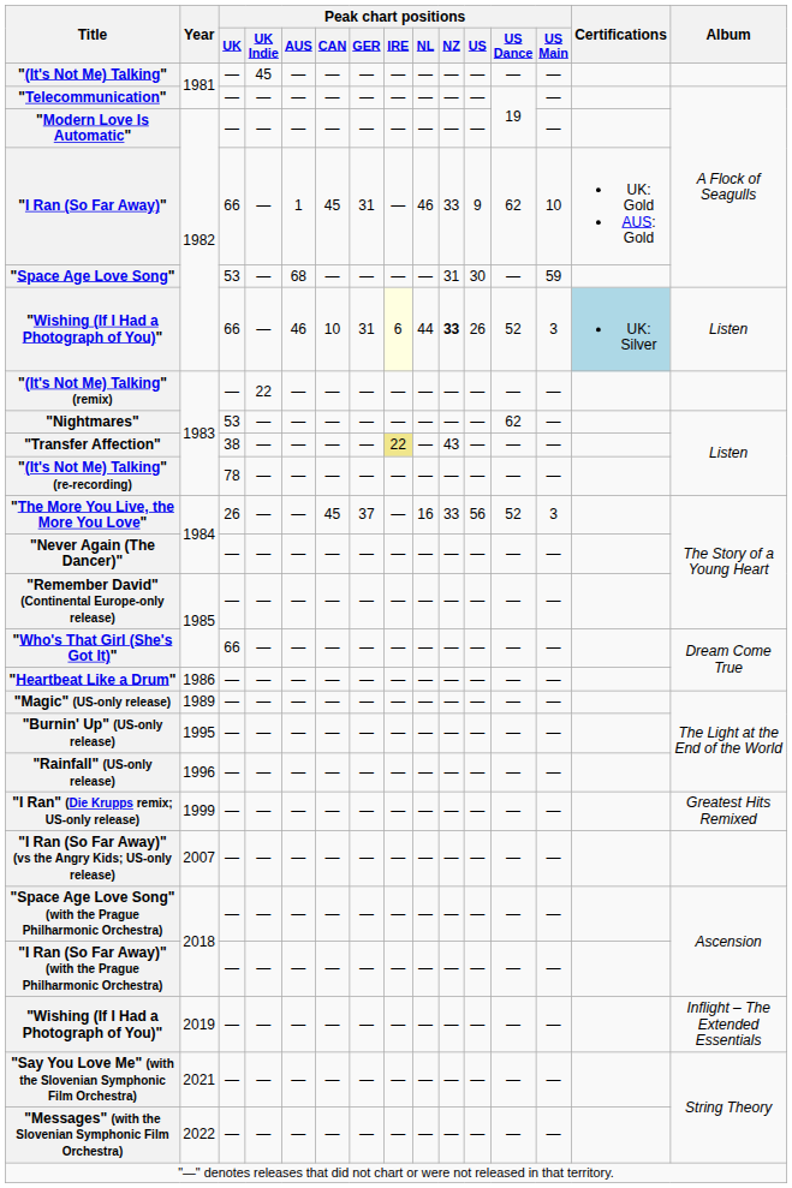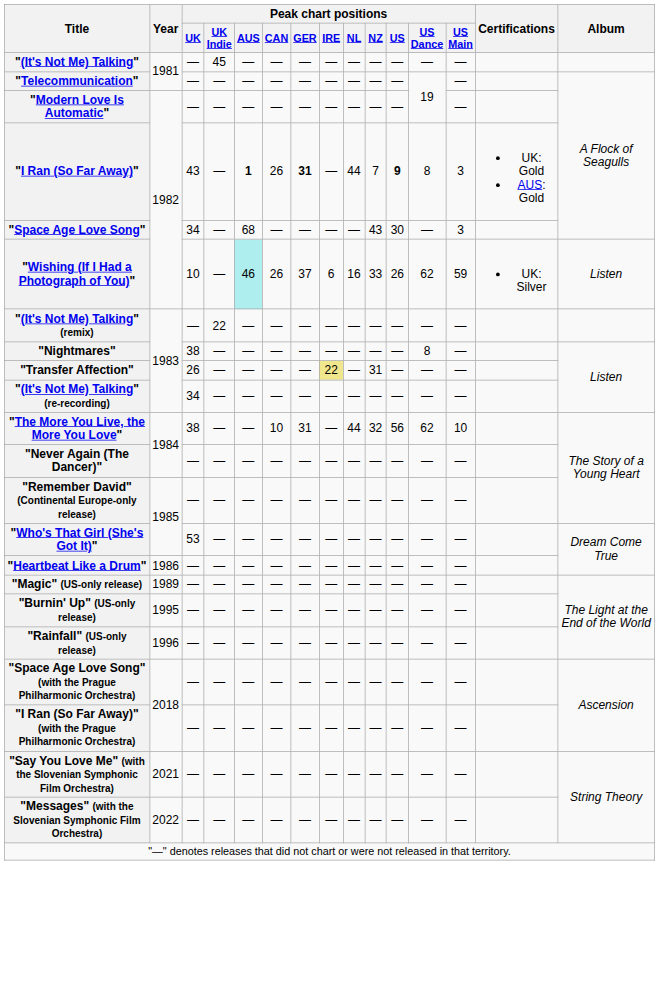"I Ran (So Far Away)" | Peak chart positions / UK: 66 -> 43
"I Ran (So Far Away)" | Peak chart positions / AUS: normal -> bold
"I Ran (So Far Away)" | Peak chart positions / CAN: 45 -> 26
"I Ran (So Far Away)" | Peak chart positions / GER: normal -> bold
"I Ran (So Far Away)" | Peak chart positions / NL: 46 -> 44
"I Ran (So Far Away)" | Peak chart positions / NZ: 33 -> 7
"I Ran (So Far Away)" | Peak chart positions / US: normal -> bold
"I Ran (So Far Away)" | Peak chart positions / US Dance: 62 -> 8
"I Ran (So Far Away)" | Peak chart positions / US Main: 10 -> 3
"Space Age Love Song" | Peak chart positions / UK: 53 -> 34
"Space Age Love Song" | Peak chart positions / NZ: 31 -> 43
"Space Age Love Song" | Peak chart positions / US Main: 59 -> 3
"Wishing (If I Had a Photograph of You)" / 1982 | Peak chart positions / UK: 66 -> 10
"Wishing (If I Had a Photograph of You)" / 1982 | Peak chart positions / AUS: no background -> paleturquoise background
"Wishing (If I Had a Photograph of You)" / 1982 | Peak chart positions / CAN: 10 -> 26
"Wishing (If I Had a Photograph of You)" / 1982 | Peak chart positions / GER: 31 -> 37
"Wishing (If I Had a Photograph of You)" / 1982 | Peak chart positions / IRE: lightyellow background -> no background
"Wishing (If I Had a Photograph of You)" / 1982 | Peak chart positions / NL: 44 -> 16
"Wishing (If I Had a Photograph of You)" / 1982 | Peak chart positions / NZ: bold -> normal
"Wishing (If I Had a Photograph of You)" / 1982 | Peak chart positions / US Dance: 52 -> 62
"Wishing (If I Had a Photograph of You)" / 1982 | Peak chart positions / US Main: 3 -> 59
"Wishing (If I Had a Photograph of You)" / 1982 | Certifications: lightblue background -> no background
"Nightmares" | Peak chart positions / UK: 53 -> 38
"Nightmares" | Peak chart positions / US Dance: 62 -> 8
"Transfer Affection" | Peak chart positions / UK: 38 -> 26
"Transfer Affection" | Peak chart positions / NZ: 43 -> 31
"(It's Not Me) Talking" (re-recording) | Peak chart positions / UK: 78 -> 34
"The More You Live, the More You Love" | Peak chart positions / UK: 26 -> 38
"The More You Live, the More You Love" | Peak chart positions / CAN: 45 -> 10
"The More You Live, the More You Love" | Peak chart positions / GER: 37 -> 31
"The More You Live, the More You Love" | Peak chart positions / NL: 16 -> 44
"The More You Live, the More You Love" | Peak chart positions / NZ: 33 -> 32
"The More You Live, the More You Love" | Peak chart positions / US Dance: 52 -> 62
"The More You Live, the More You Love" | Peak chart positions / US Main: 3 -> 10
"Who's That Girl (She's Got It)" | Peak chart positions / UK: 66 -> 53
- row: "I Ran" (Die Krupps remix; US-only release) | 1999 | — | — | — | — | — | — | — | — | — | — | — | Greatest Hits Remixed
- row: "I Ran (So Far Away)" (vs the Angry Kids; US-only release) | 2007 | — | — | — | — | — | — | — | — | — | — | —
- row: "Wishing (If I Had a Photograph of You)" | 2019 | — | — | — | — | — | — | — | — | — | — | — | Inflight – The Extended Essentials
